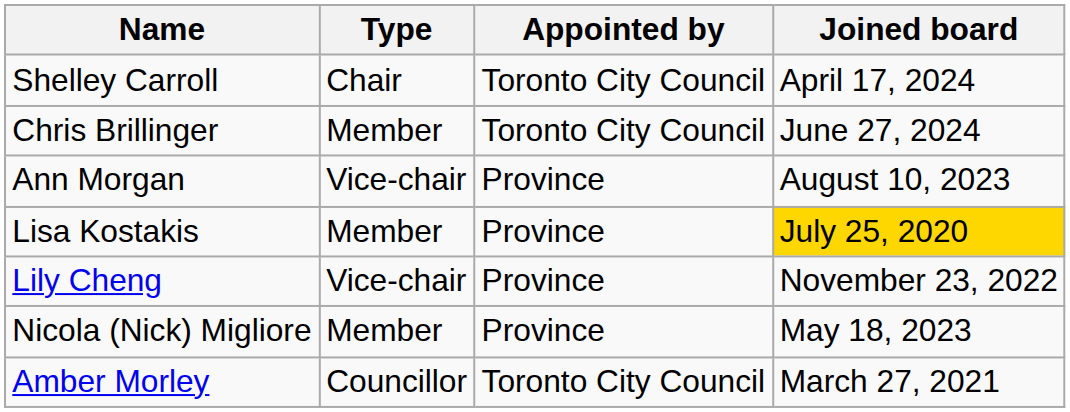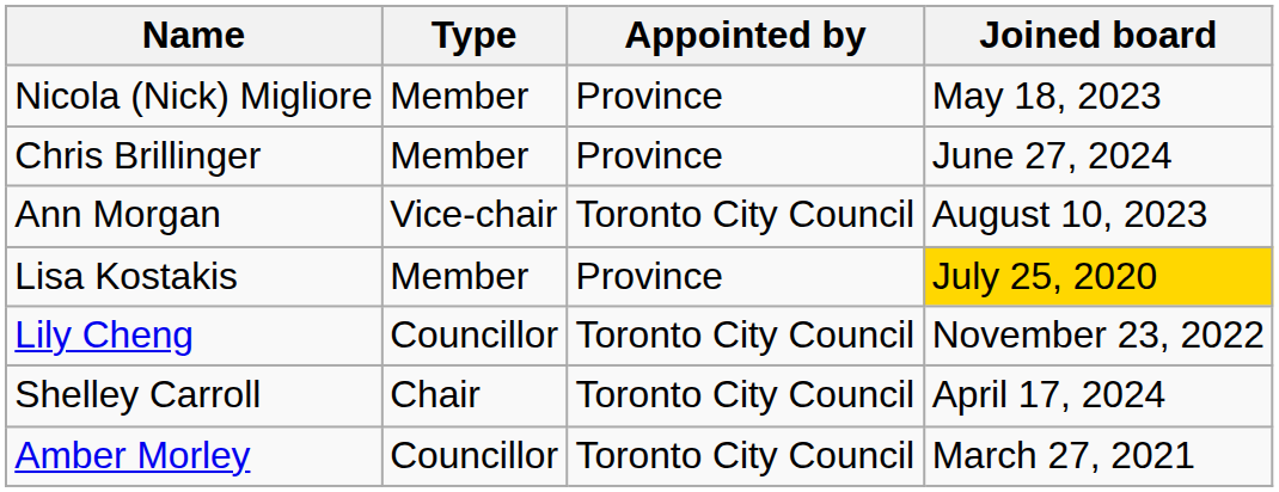rows swapped: Shelley Carroll <-> Nicola (Nick) Migliore
Chris Brillinger | Appointed by: Toronto City Council -> Province
Ann Morgan | Appointed by: Province -> Toronto City Council
Lily Cheng | Type: Vice-chair -> Councillor
Lily Cheng | Appointed by: Province -> Toronto City Council
